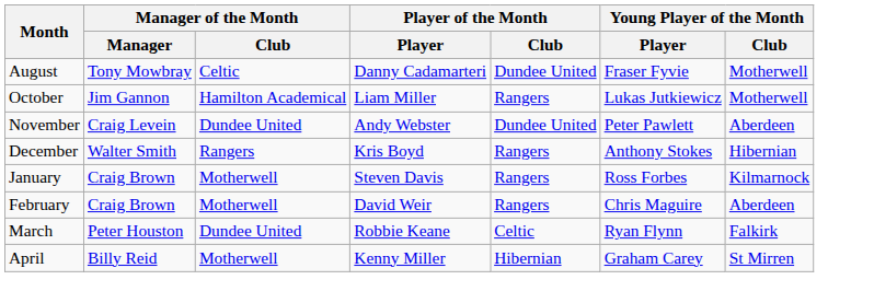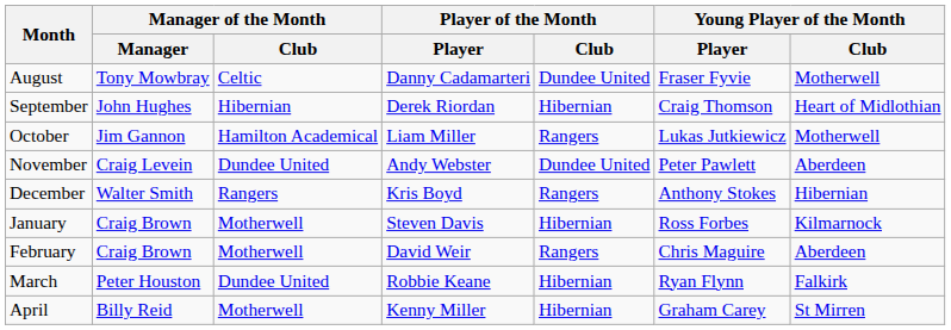+ row: September | John Hughes | Hibernian | Derek Riordan | Hibernian | Craig Thomson | Heart of Midlothian
January | Player of the Month / Club: Rangers -> Hibernian
March | Player of the Month / Club: Celtic -> Hibernian
